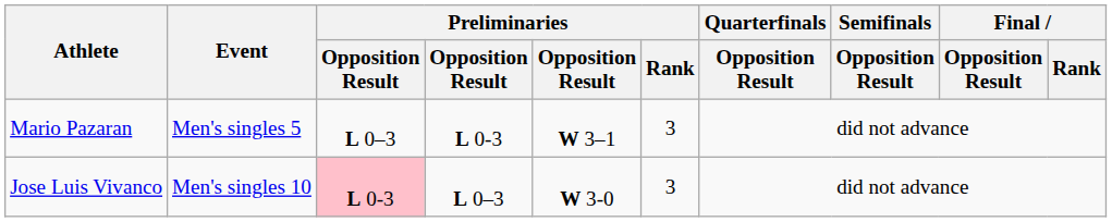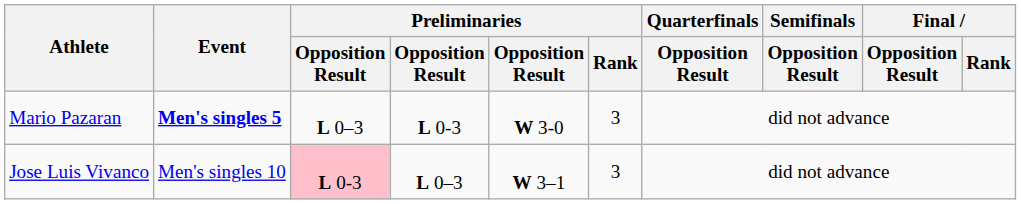Mario Pazaran | Event: normal -> bold
Mario Pazaran | column 5: W 3–1 -> W 3-0
Jose Luis Vivanco | column 5: W 3-0 -> W 3–1
